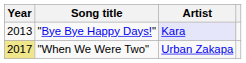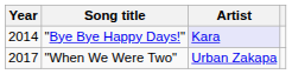"Bye Bye Happy Days!" | Year: 2013 -> 2014
"When We Were Two" | Year: khaki background -> no background
